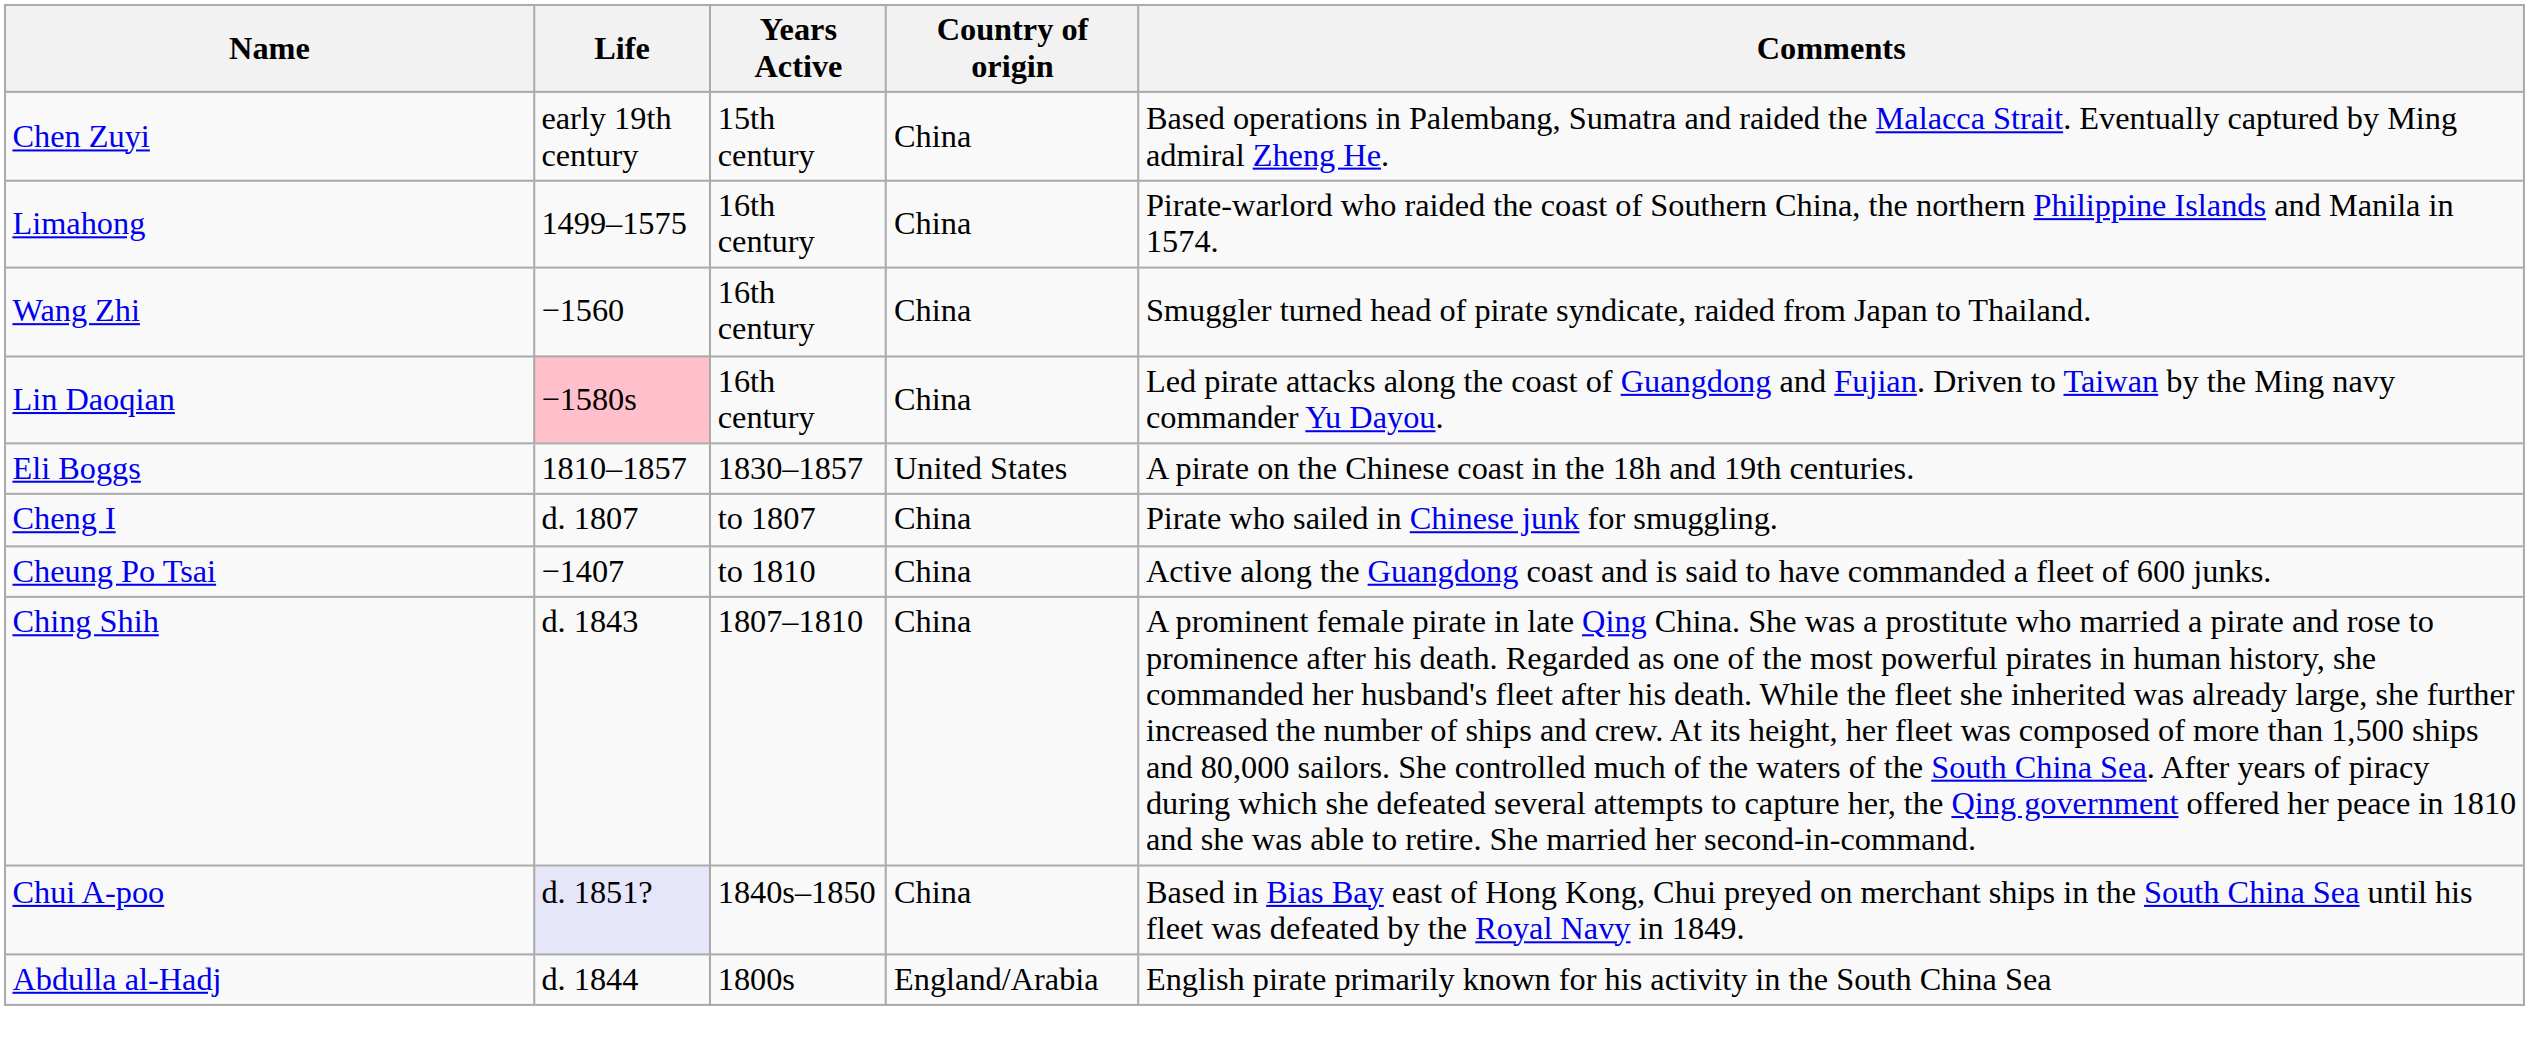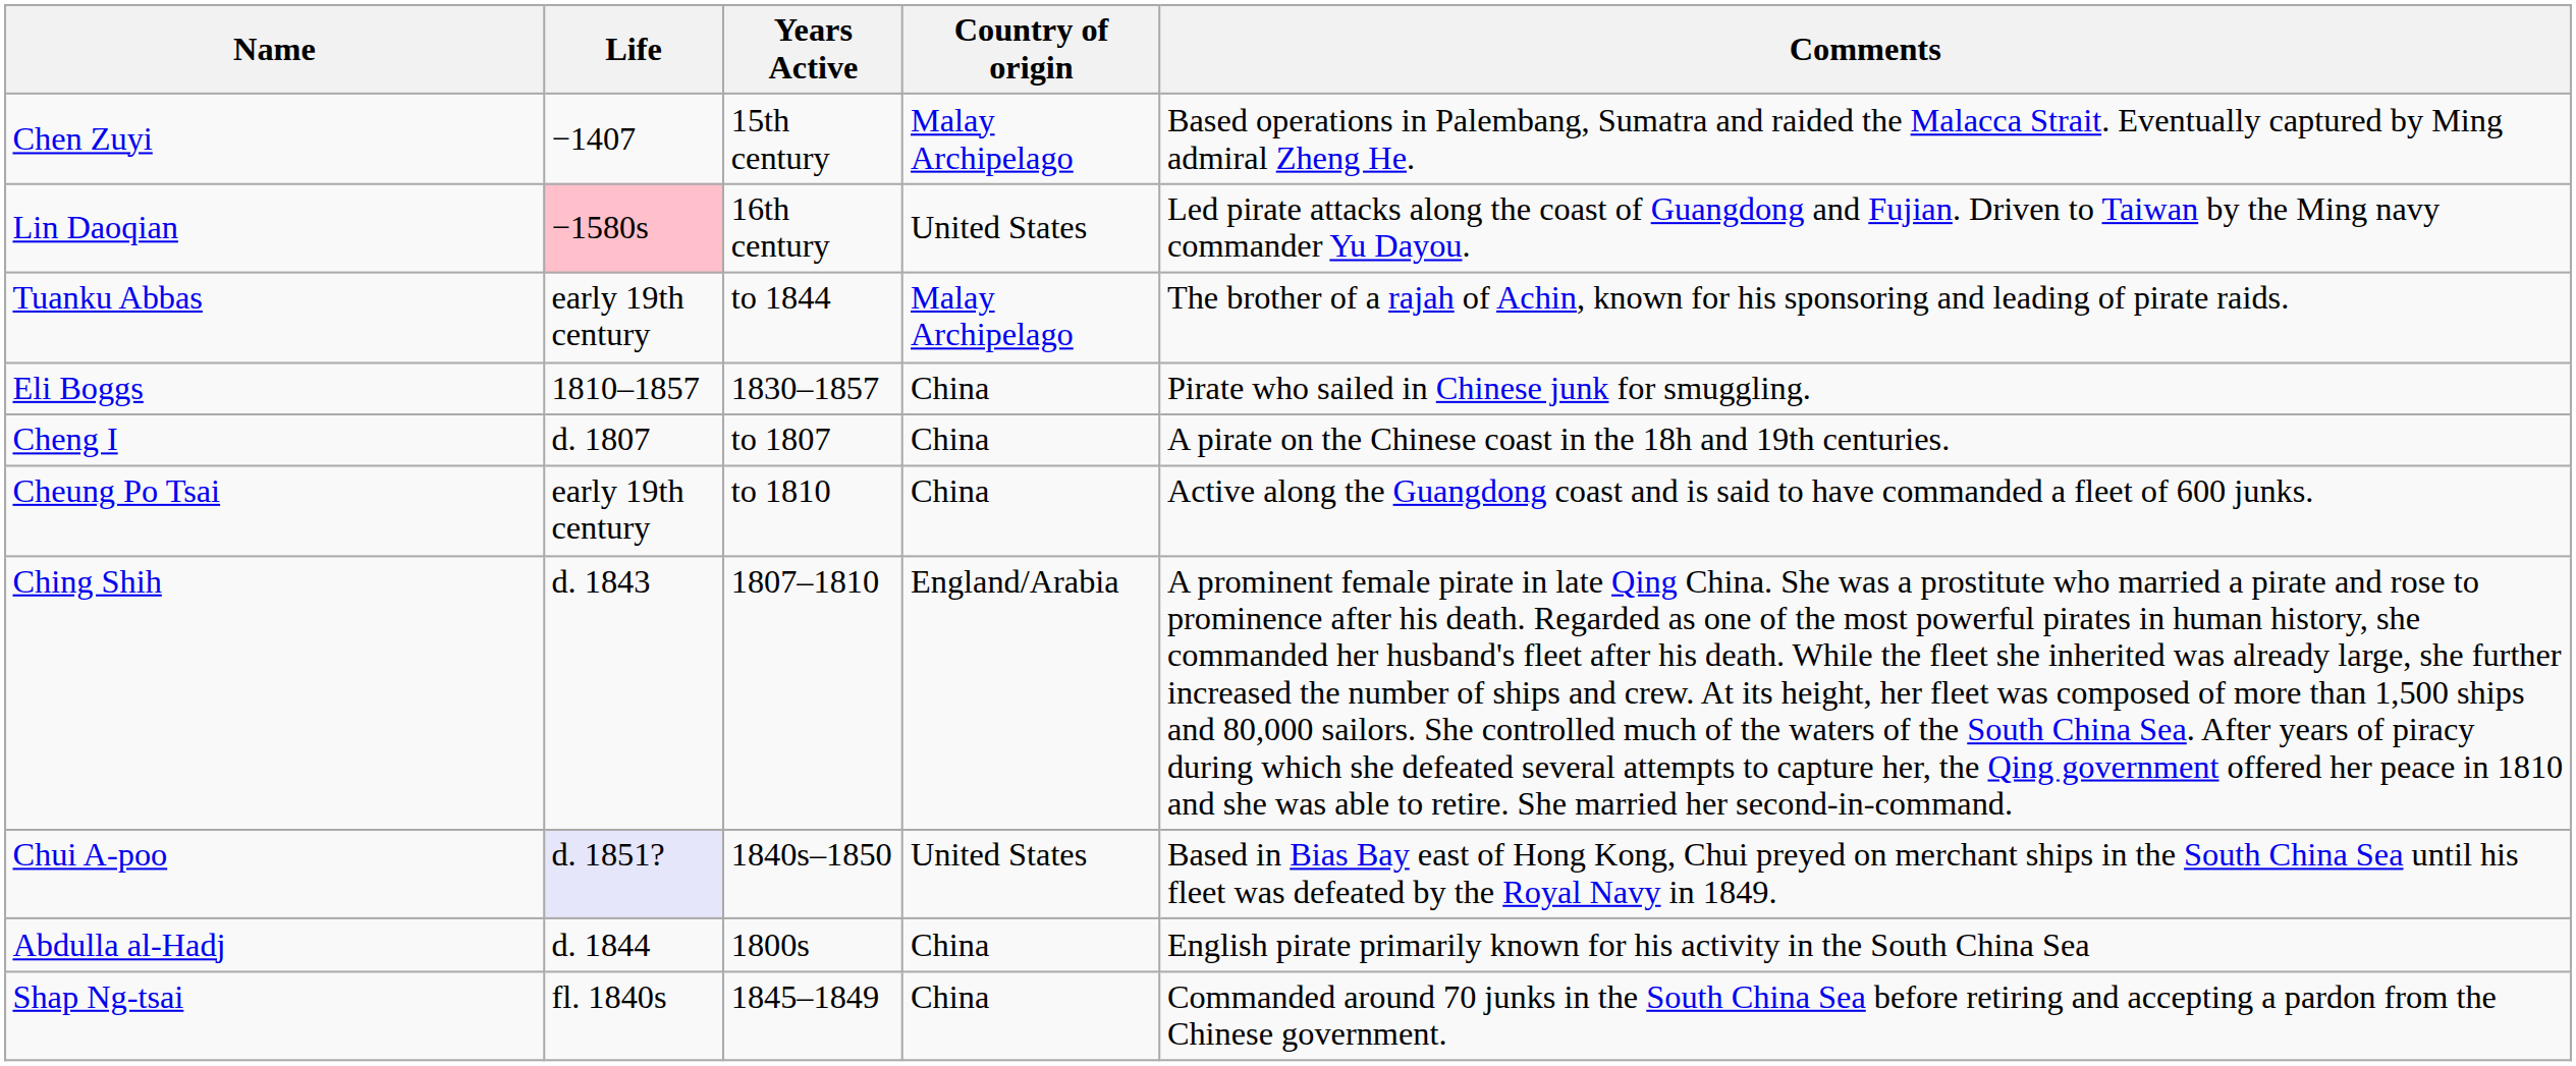Chen Zuyi | Life: early 19th century -> −1407
Chen Zuyi | Country of origin: China -> Malay Archipelago
- row: Limahong | 1499–1575 | 16th century | China | Pirate-warlord who raided the coast of Southern China, the northern Philippine Islands and Manila in 1574.
- row: Wang Zhi | −1560 | 16th century | China | Smuggler turned head of pirate syndicate, raided from Japan to Thailand.
Lin Daoqian | Country of origin: China -> United States
+ row: Tuanku Abbas | early 19th century | to 1844 | Malay Archipelago | The brother of a rajah of Achin, known for his sponsoring and leading of pirate raids.
Eli Boggs | Country of origin: United States -> China
Eli Boggs | Comments: A pirate on the Chinese coast in the 18h and 19th centuries. -> Pirate who sailed in Chinese junk for smuggling.
Cheng I | Comments: Pirate who sailed in Chinese junk for smuggling. -> A pirate on the Chinese coast in the 18h and 19th centuries.
Cheung Po Tsai | Life: −1407 -> early 19th century
Ching Shih | Country of origin: China -> England/Arabia
Chui A-poo | Country of origin: China -> United States
Abdulla al-Hadj | Country of origin: England/Arabia -> China
+ row: Shap Ng-tsai | fl. 1840s | 1845–1849 | China | Commanded around 70 junks in the South China Sea before retiring and accepting a pardon from the Chinese government.
